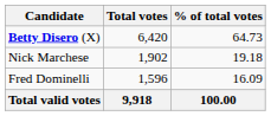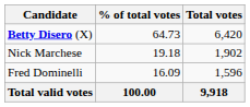columns swapped: Total votes <-> % of total votes
